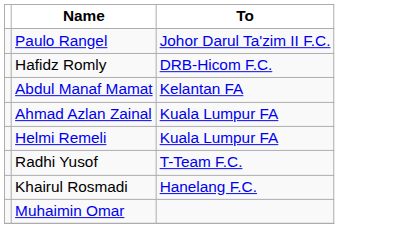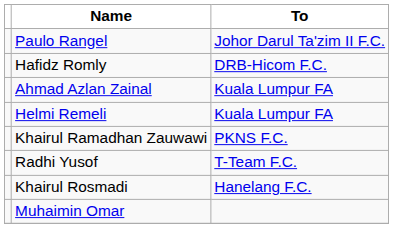- row: Abdul Manaf Mamat | Kelantan FA
+ row: Khairul Ramadhan Zauwawi | PKNS F.C.
